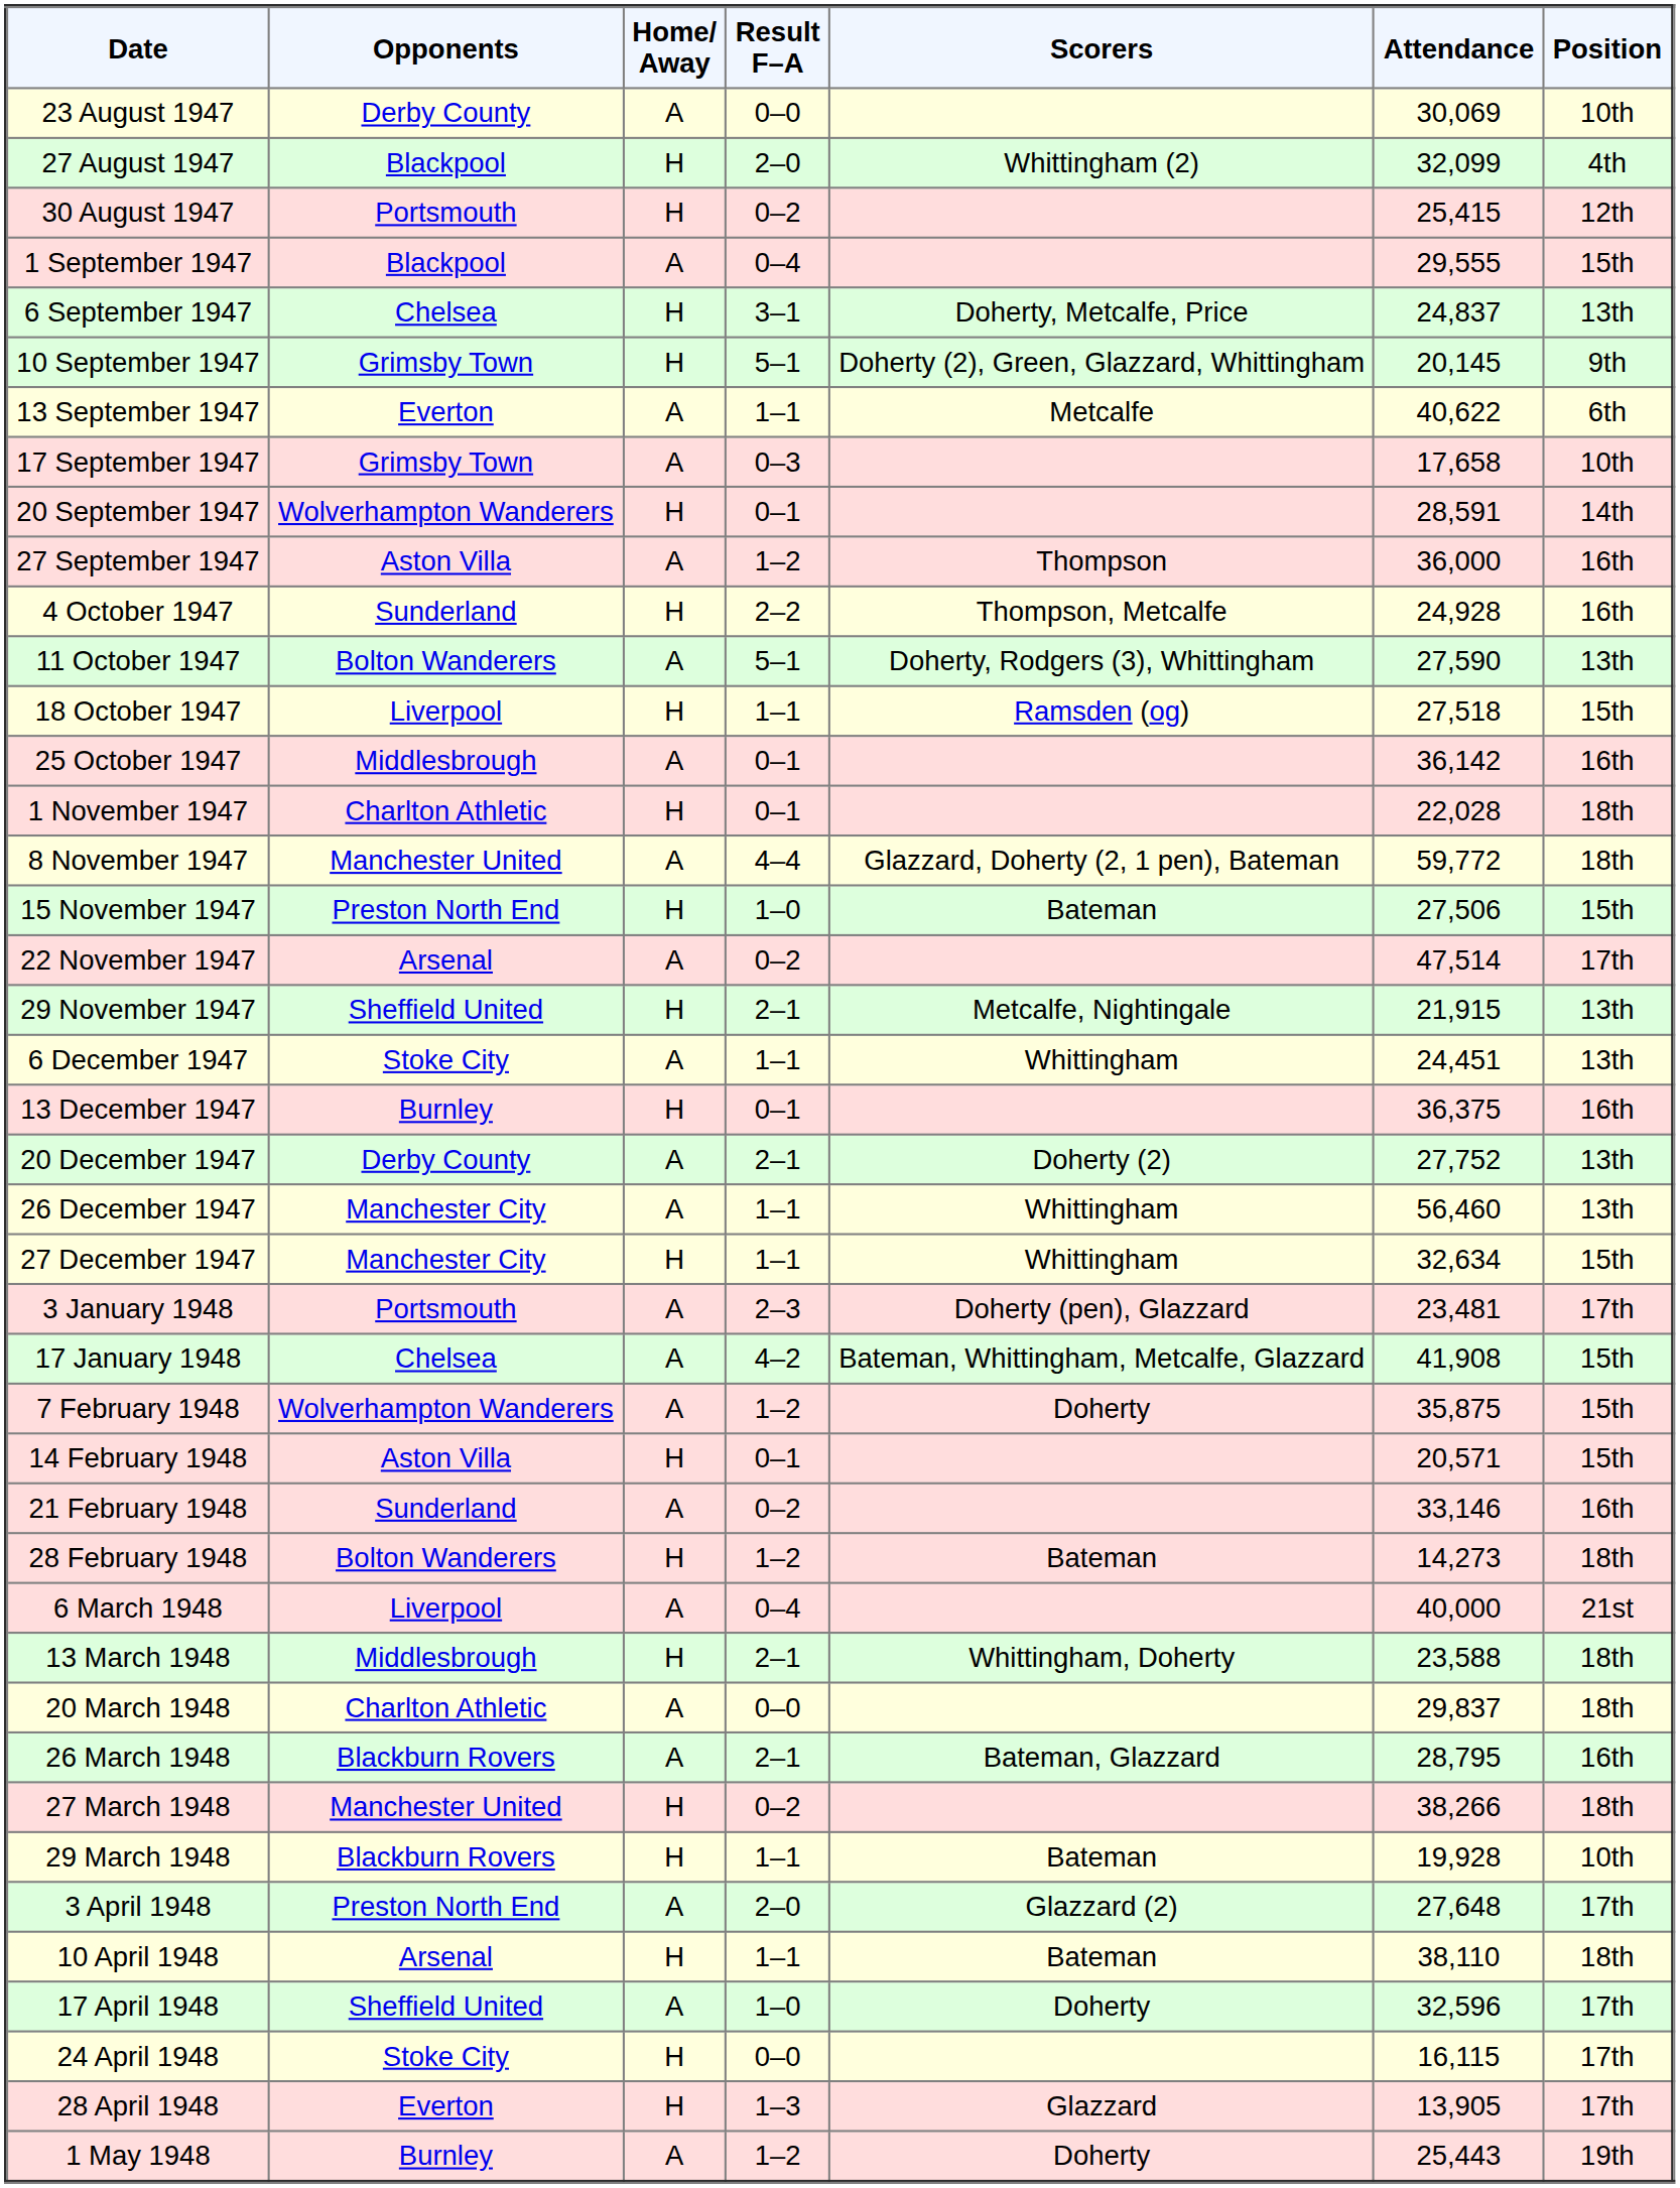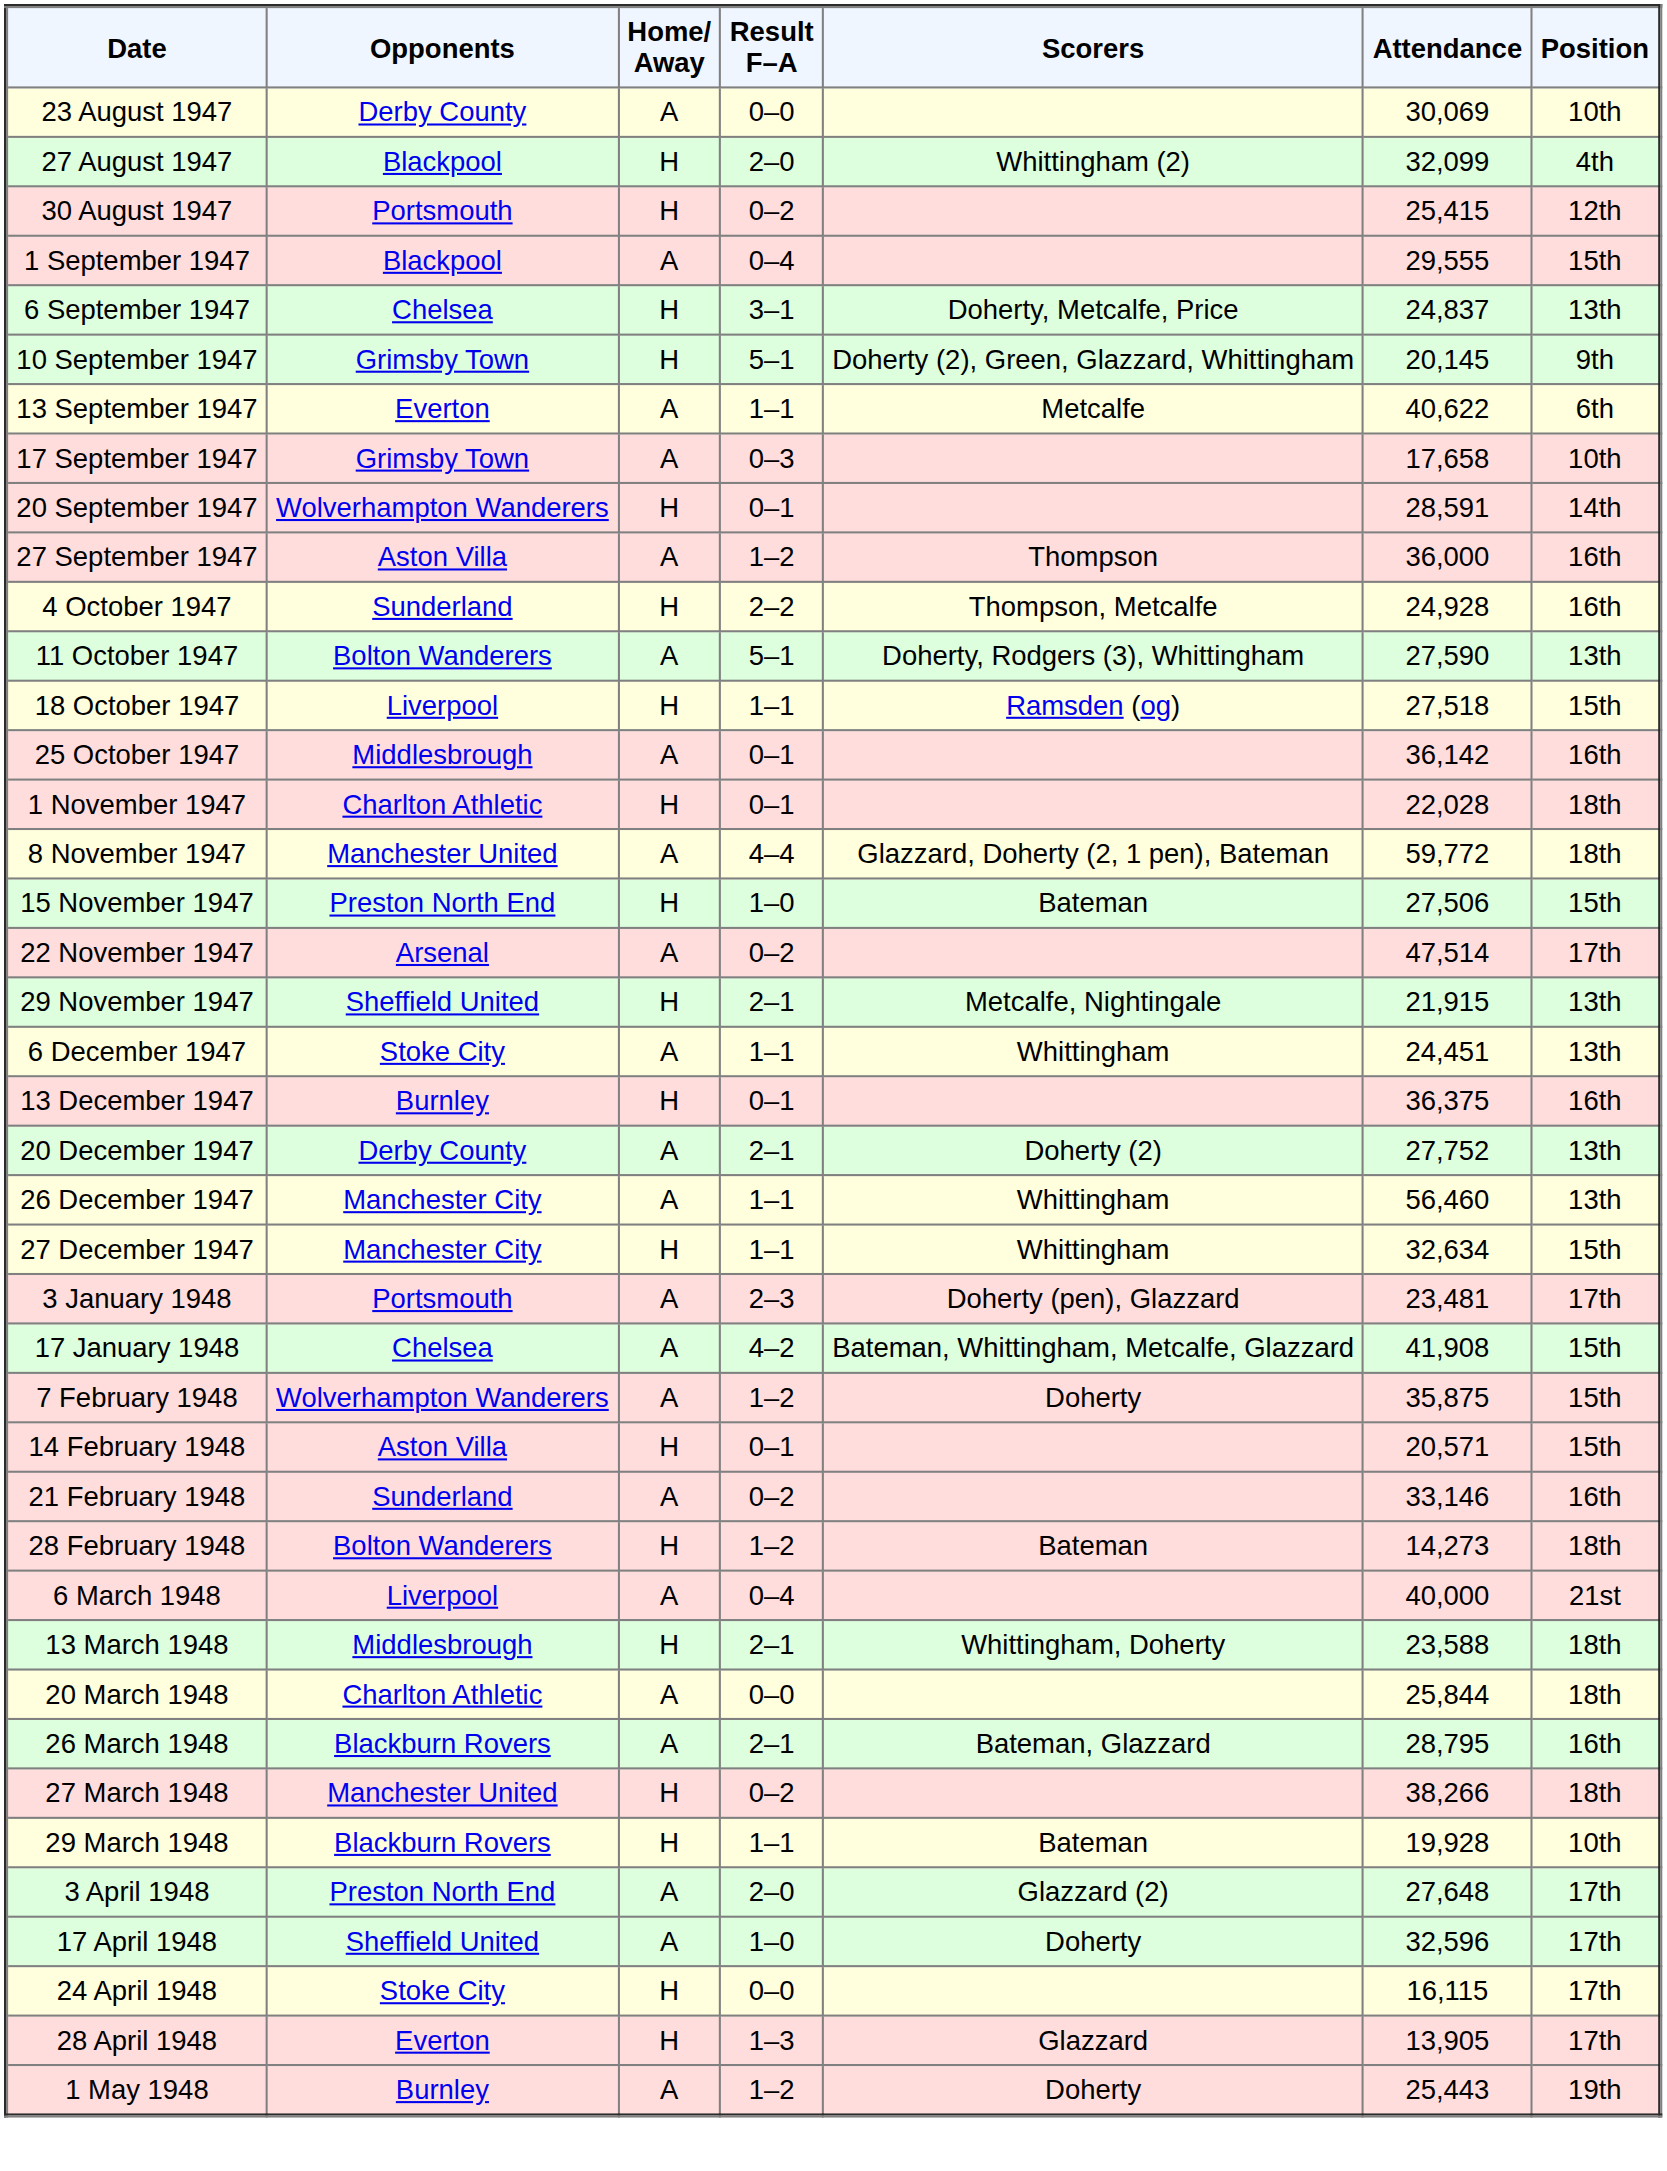20 March 1948 | Attendance: 29,837 -> 25,844
- row: 10 April 1948 | Arsenal | H | 1–1 | Bateman | 38,110 | 18th
